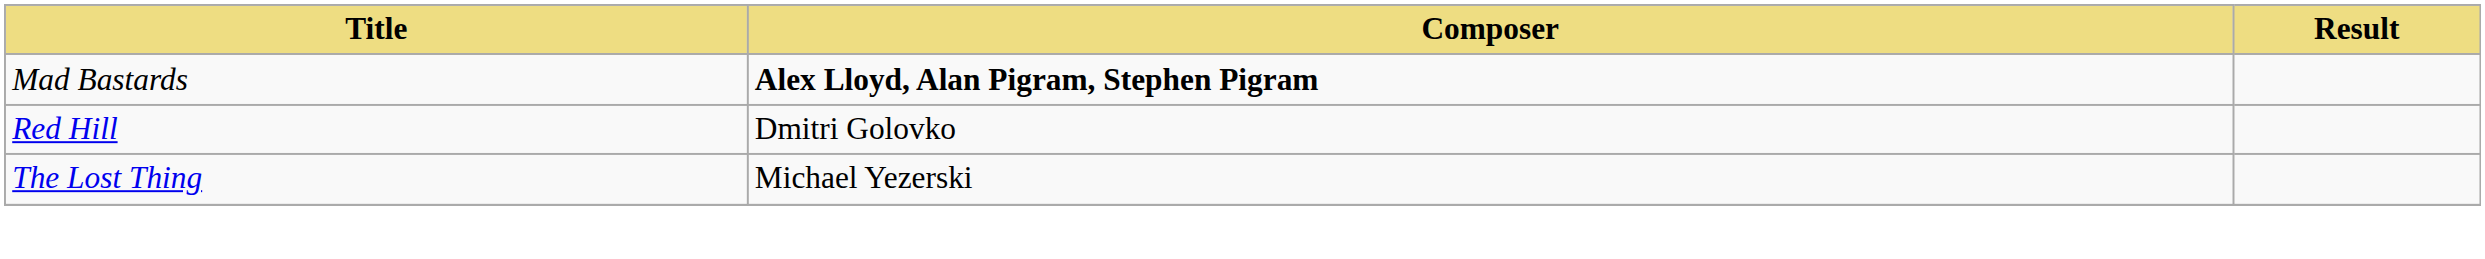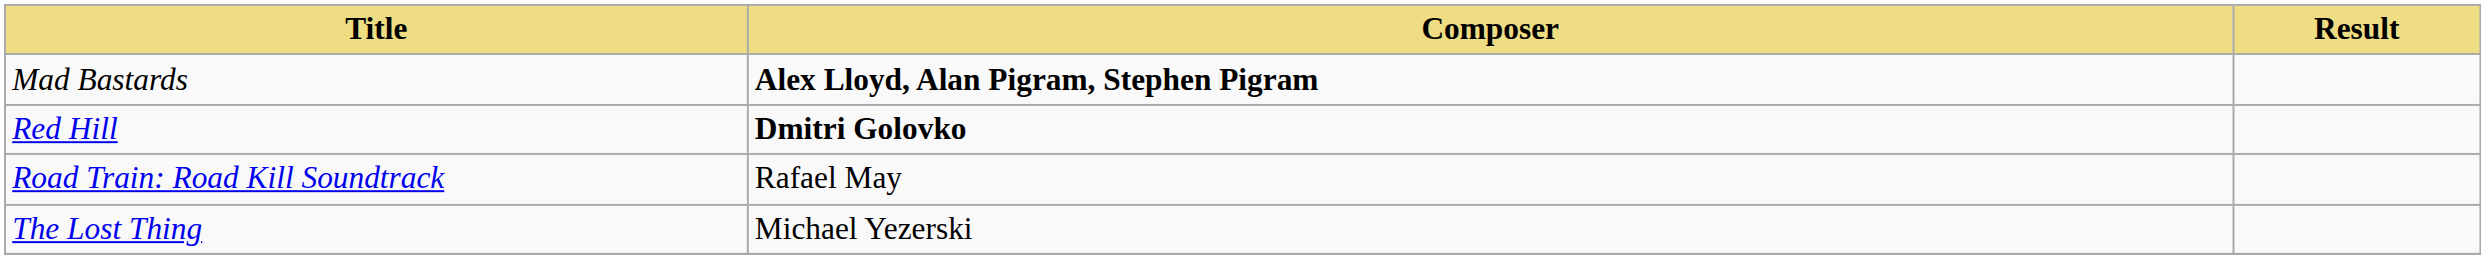Red Hill | Composer: normal -> bold
+ row: Road Train: Road Kill Soundtrack | Rafael May
